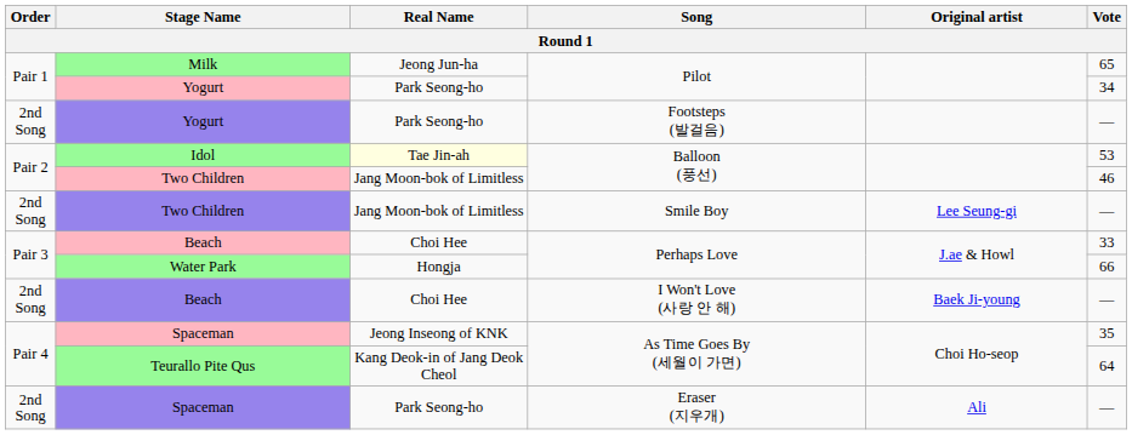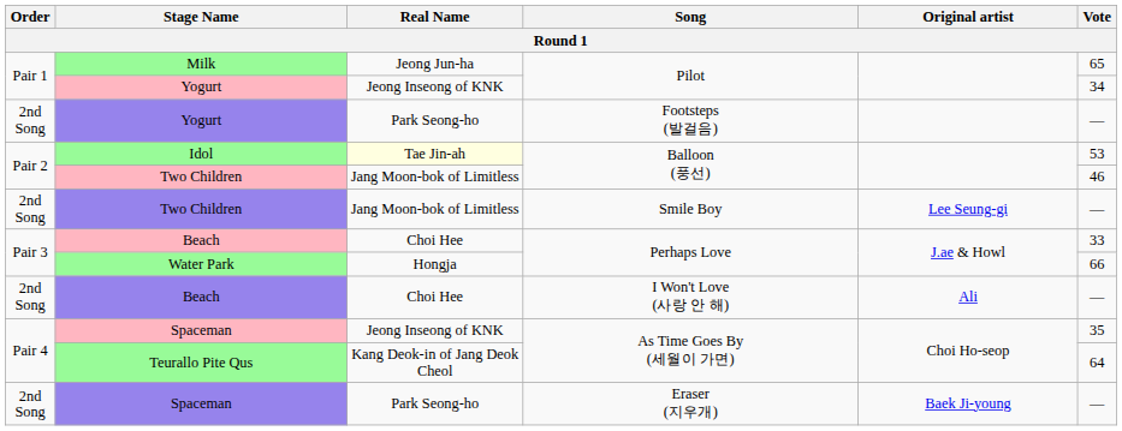Yogurt / Pilot | Real Name: Park Seong-ho -> Jeong Inseong of KNK
Beach / I Won't Love (사랑 안 해) | Original artist: Baek Ji-young -> Ali
Spaceman / Eraser (지우개) | Original artist: Ali -> Baek Ji-young
